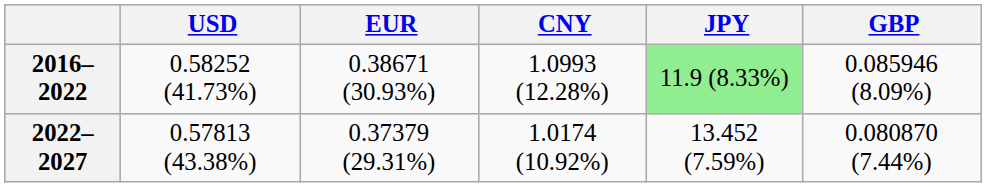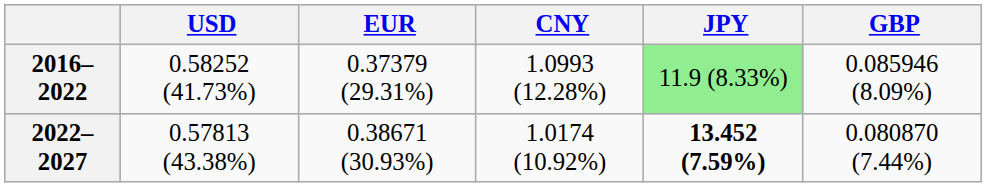2016–2022 | EUR: 0.38671 (30.93%) -> 0.37379 (29.31%)
2022–2027 | EUR: 0.37379 (29.31%) -> 0.38671 (30.93%)
2022–2027 | JPY: normal -> bold
